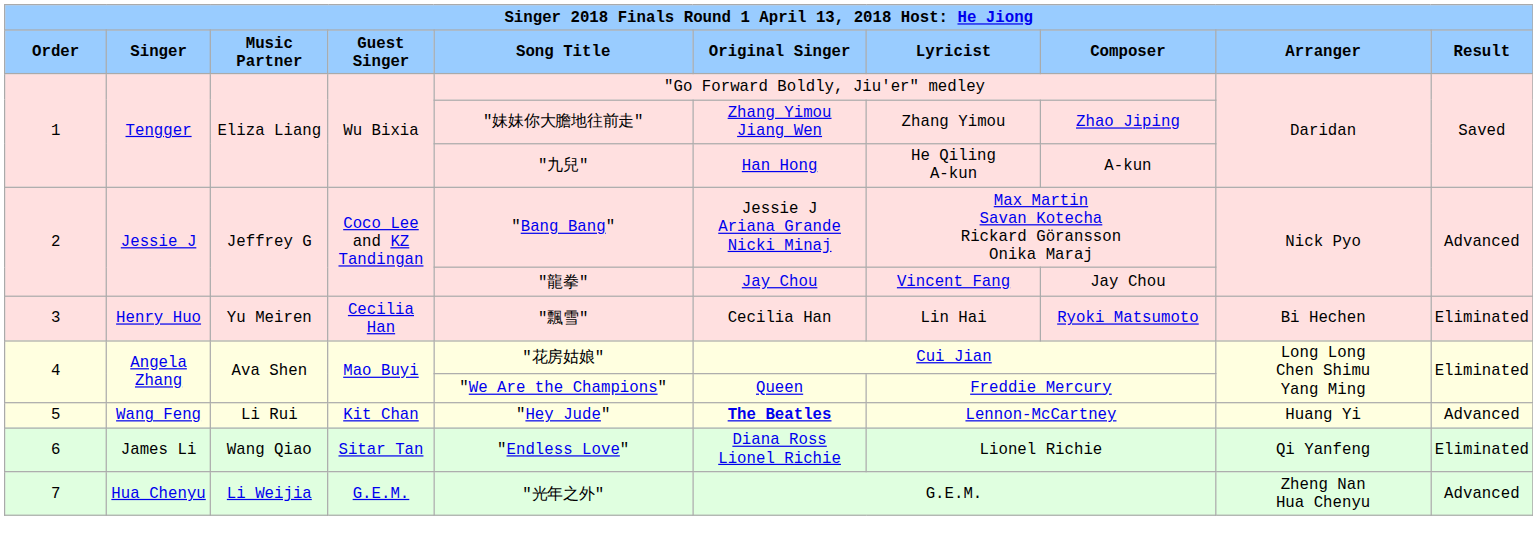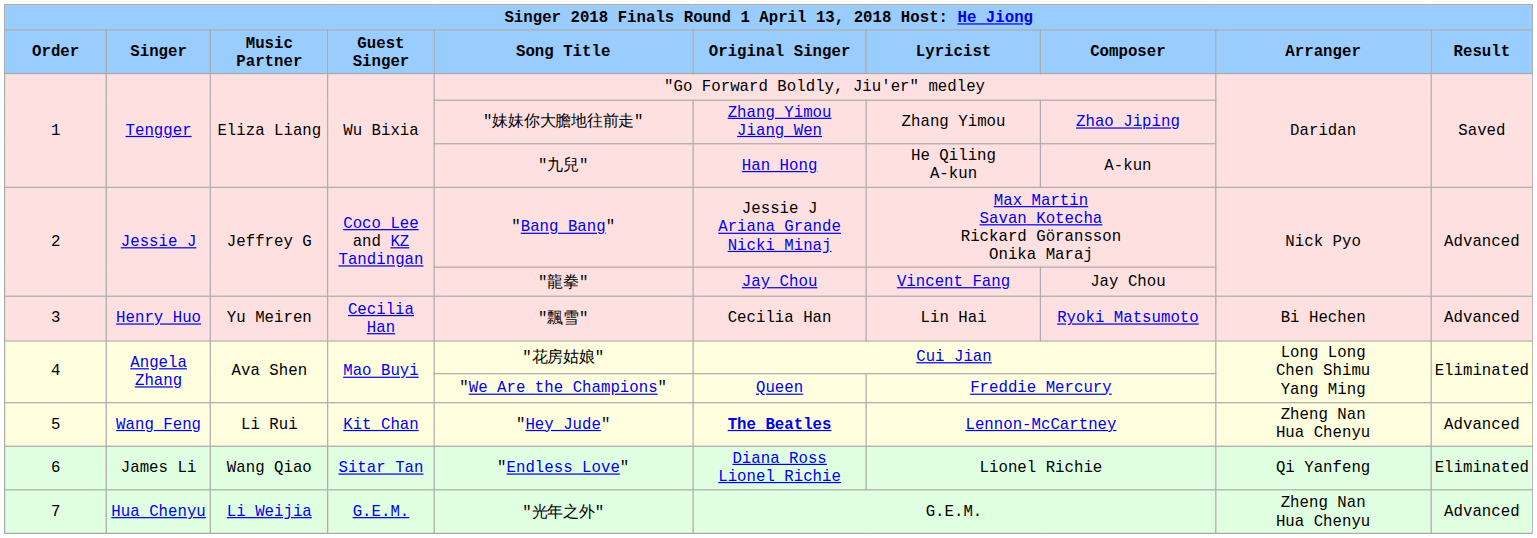3 | column 10: Eliminated -> Advanced
5 | column 9: Huang Yi -> Zheng Nan Hua Chenyu
